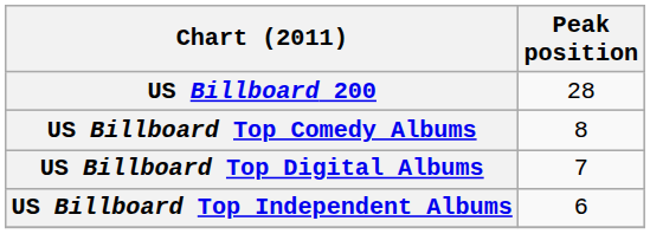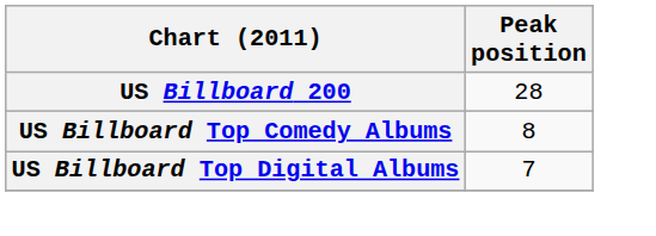- row: US Billboard Top Independent Albums | 6
